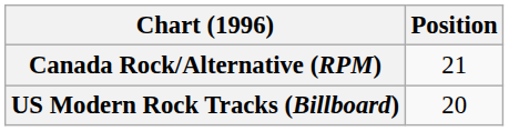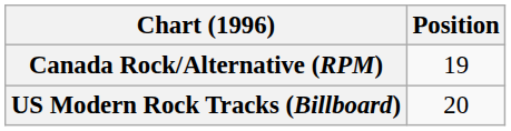Canada Rock/Alternative (RPM) | Position: 21 -> 19
